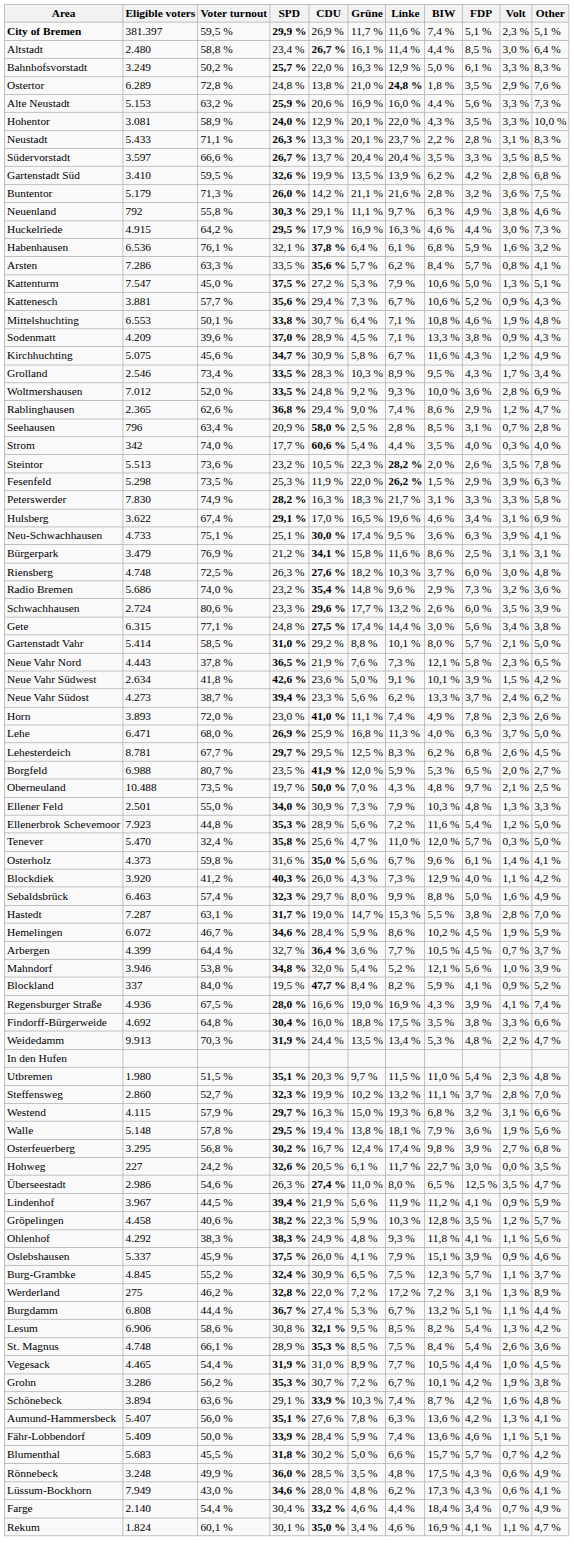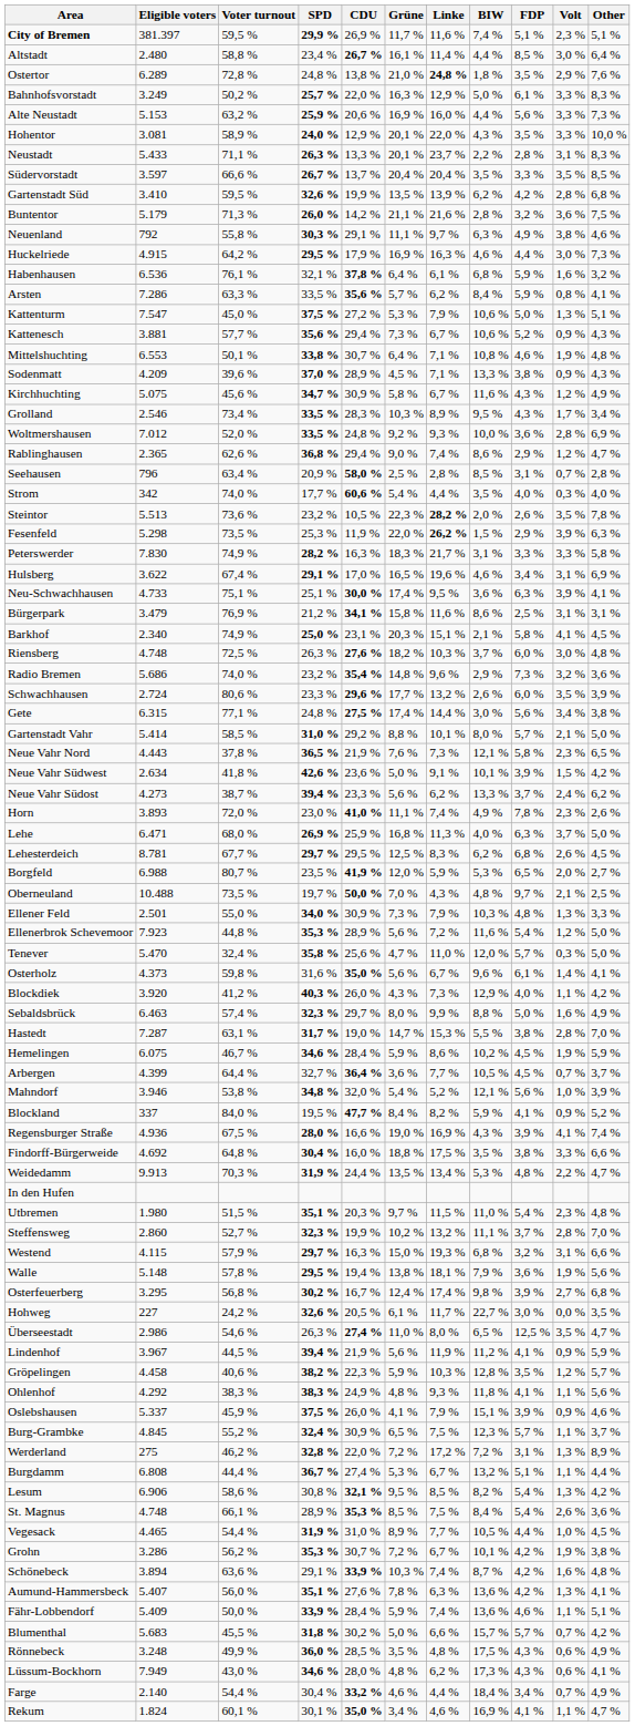rows swapped: Bahnhofsvorstadt <-> Ostertor
Arsten | FDP: 5,7 % -> 5,9 %
+ row: Barkhof | 2.340 | 74,9 % | 25,0 % | 23,1 % | 20,3 % | 15,1 % | 2,1 % | 5,8 % | 4,1 % | 4,5 %
Hemelingen | Eligible voters: 6.072 -> 6.075
